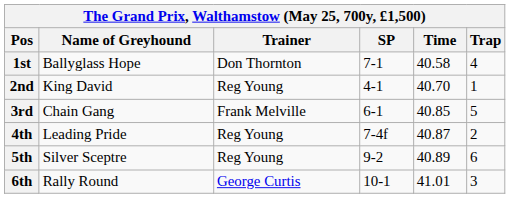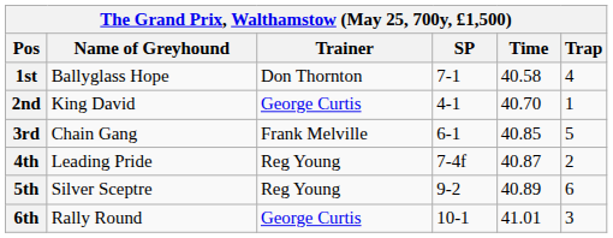2nd | Trainer: Reg Young -> George Curtis
